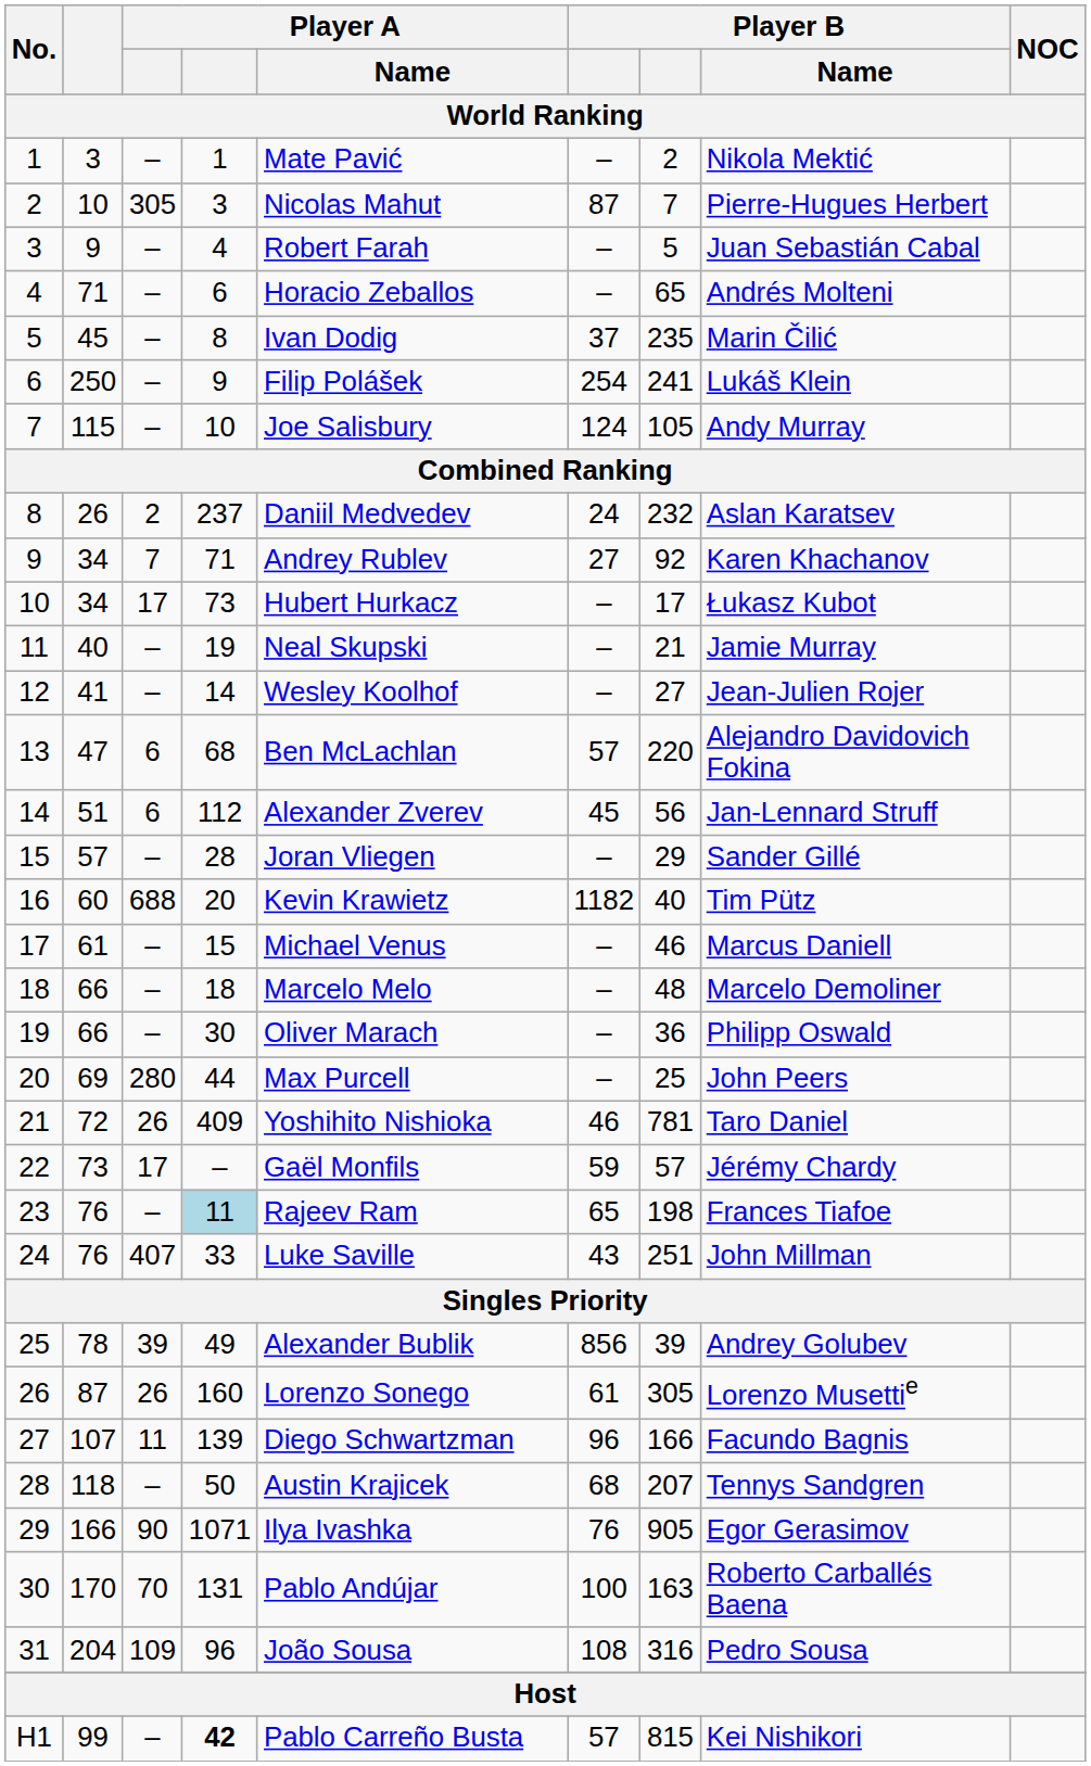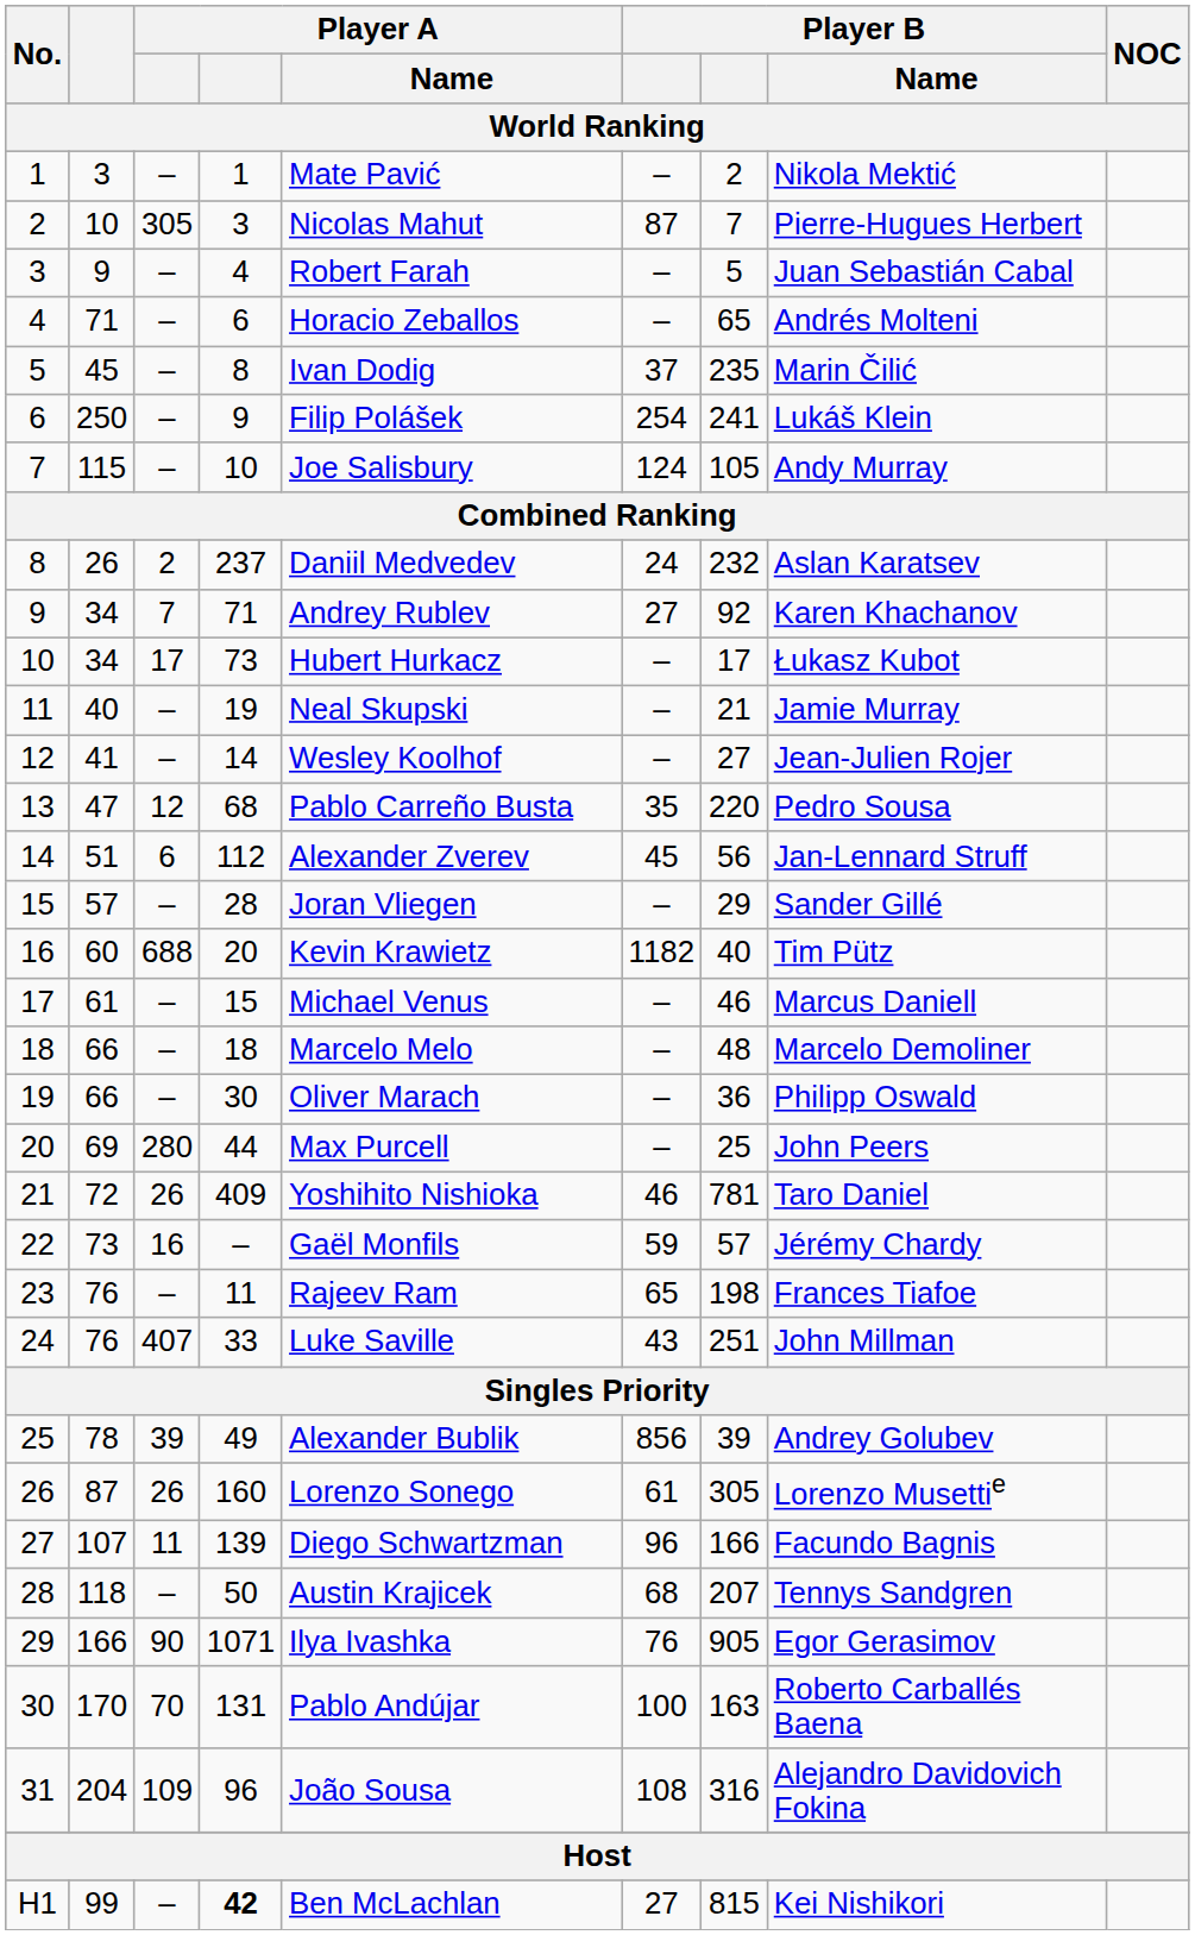13 | column 3: 6 -> 12
13 | Player A / Name: Ben McLachlan -> Pablo Carreño Busta
13 | column 6: 57 -> 35
13 | Player B / Name: Alejandro Davidovich Fokina -> Pedro Sousa
22 | column 3: 17 -> 16
23 | column 4: lightblue background -> no background
31 | Player B / Name: Pedro Sousa -> Alejandro Davidovich Fokina
H1 | Player A / Name: Pablo Carreño Busta -> Ben McLachlan
H1 | column 6: 57 -> 27
